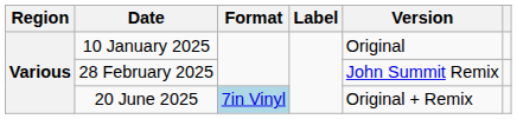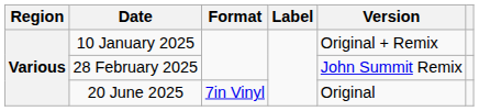10 January 2025 | Version: Original -> Original + Remix
20 June 2025 | Format: lightblue background -> no background
20 June 2025 | Version: Original + Remix -> Original
